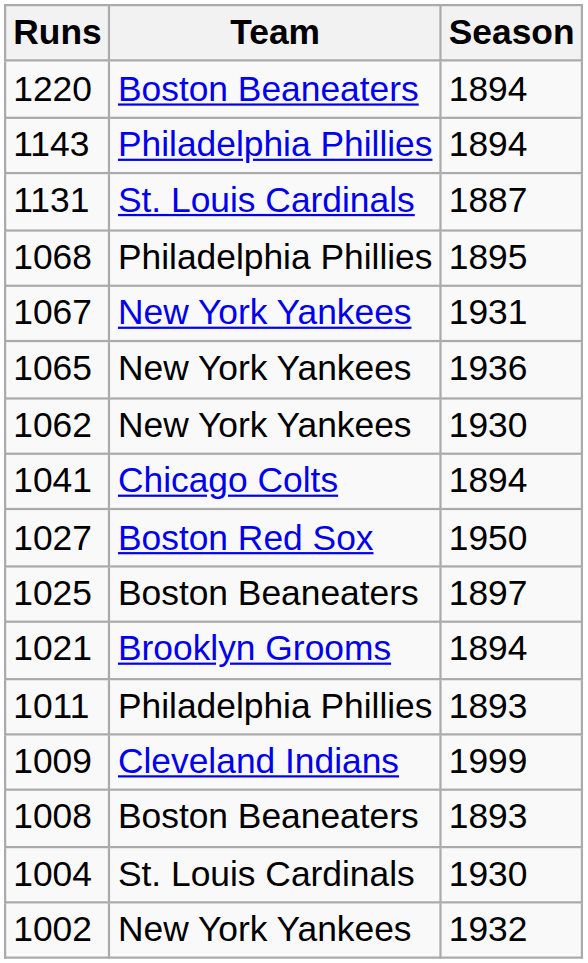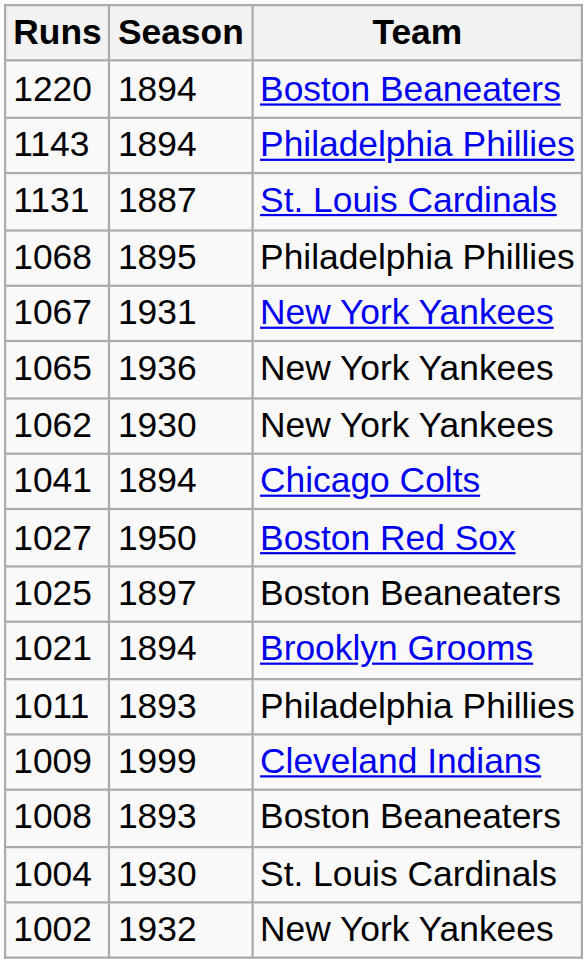columns swapped: Team <-> Season
